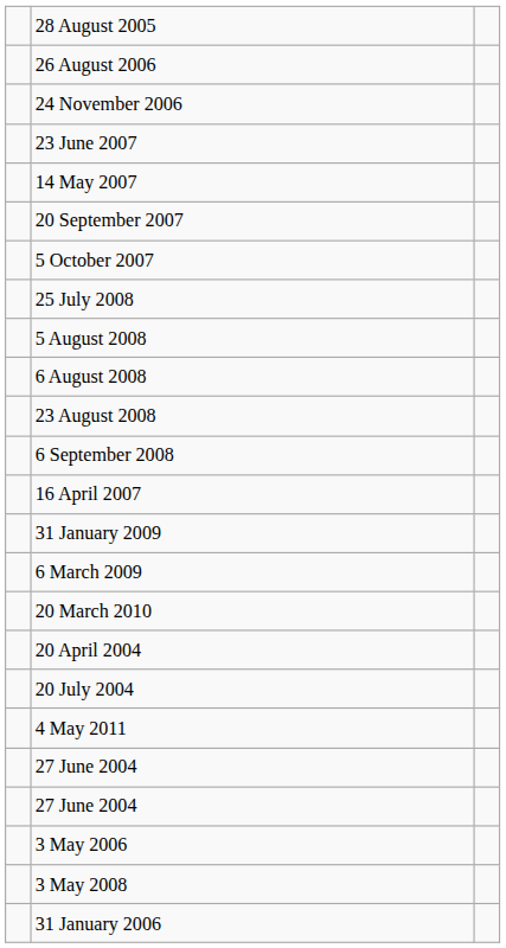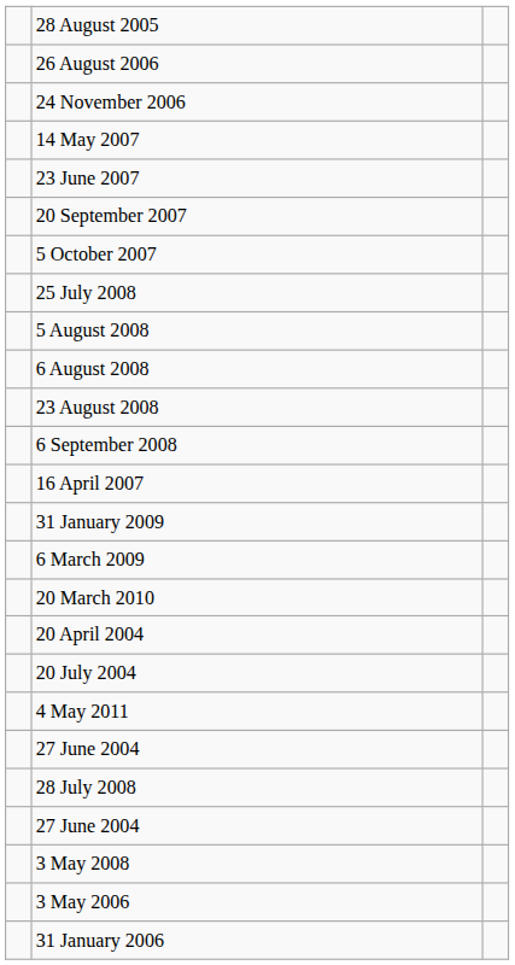rows swapped: 14 May 2007 <-> 23 June 2007
+ row: 28 July 2008
rows swapped: 3 May 2006 <-> 3 May 2008
